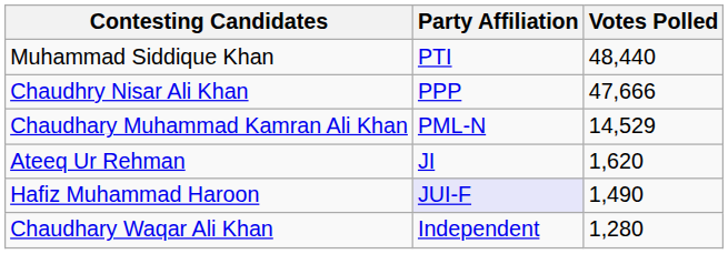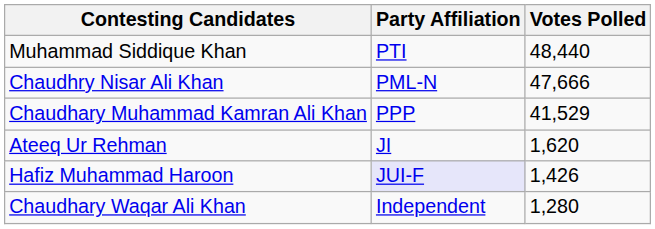Chaudhry Nisar Ali Khan | Party Affiliation: PPP -> PML-N
Chaudhary Muhammad Kamran Ali Khan | Party Affiliation: PML-N -> PPP
Chaudhary Muhammad Kamran Ali Khan | Votes Polled: 14,529 -> 41,529
Hafiz Muhammad Haroon | Votes Polled: 1,490 -> 1,426
